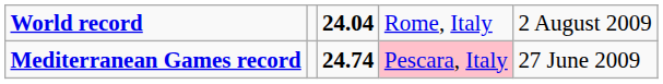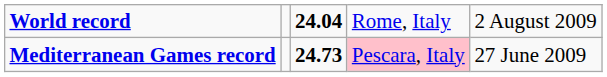Mediterranean Games record | column 3: 24.74 -> 24.73
